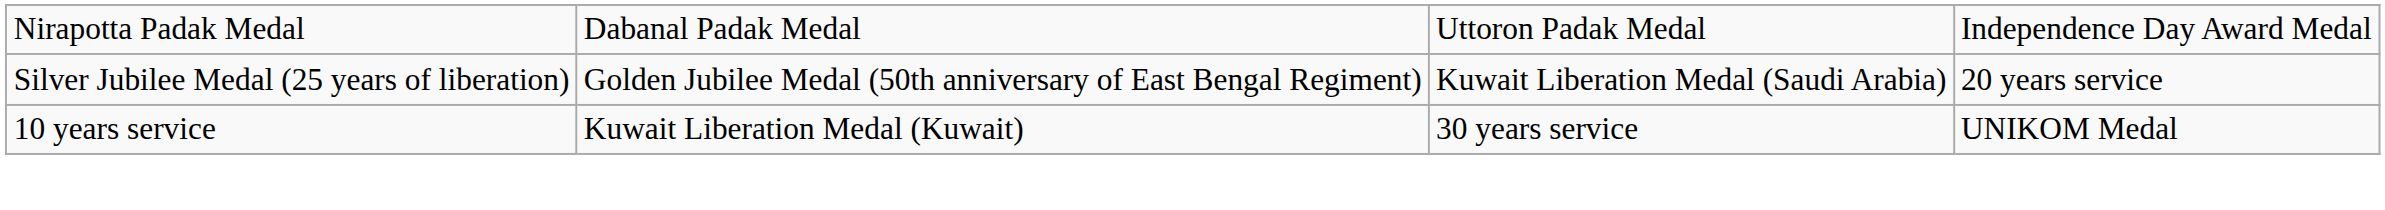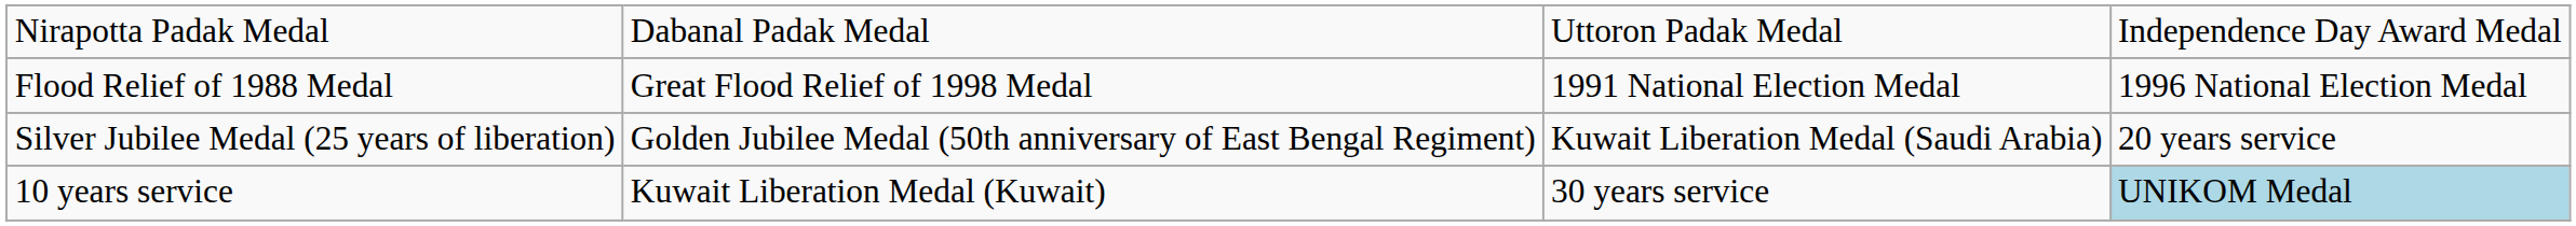+ row: Flood Relief of 1988 Medal | Great Flood Relief of 1998 Medal | 1991 National Election Medal | 1996 National Election Medal
10 years service | column 4: no background -> lightblue background
